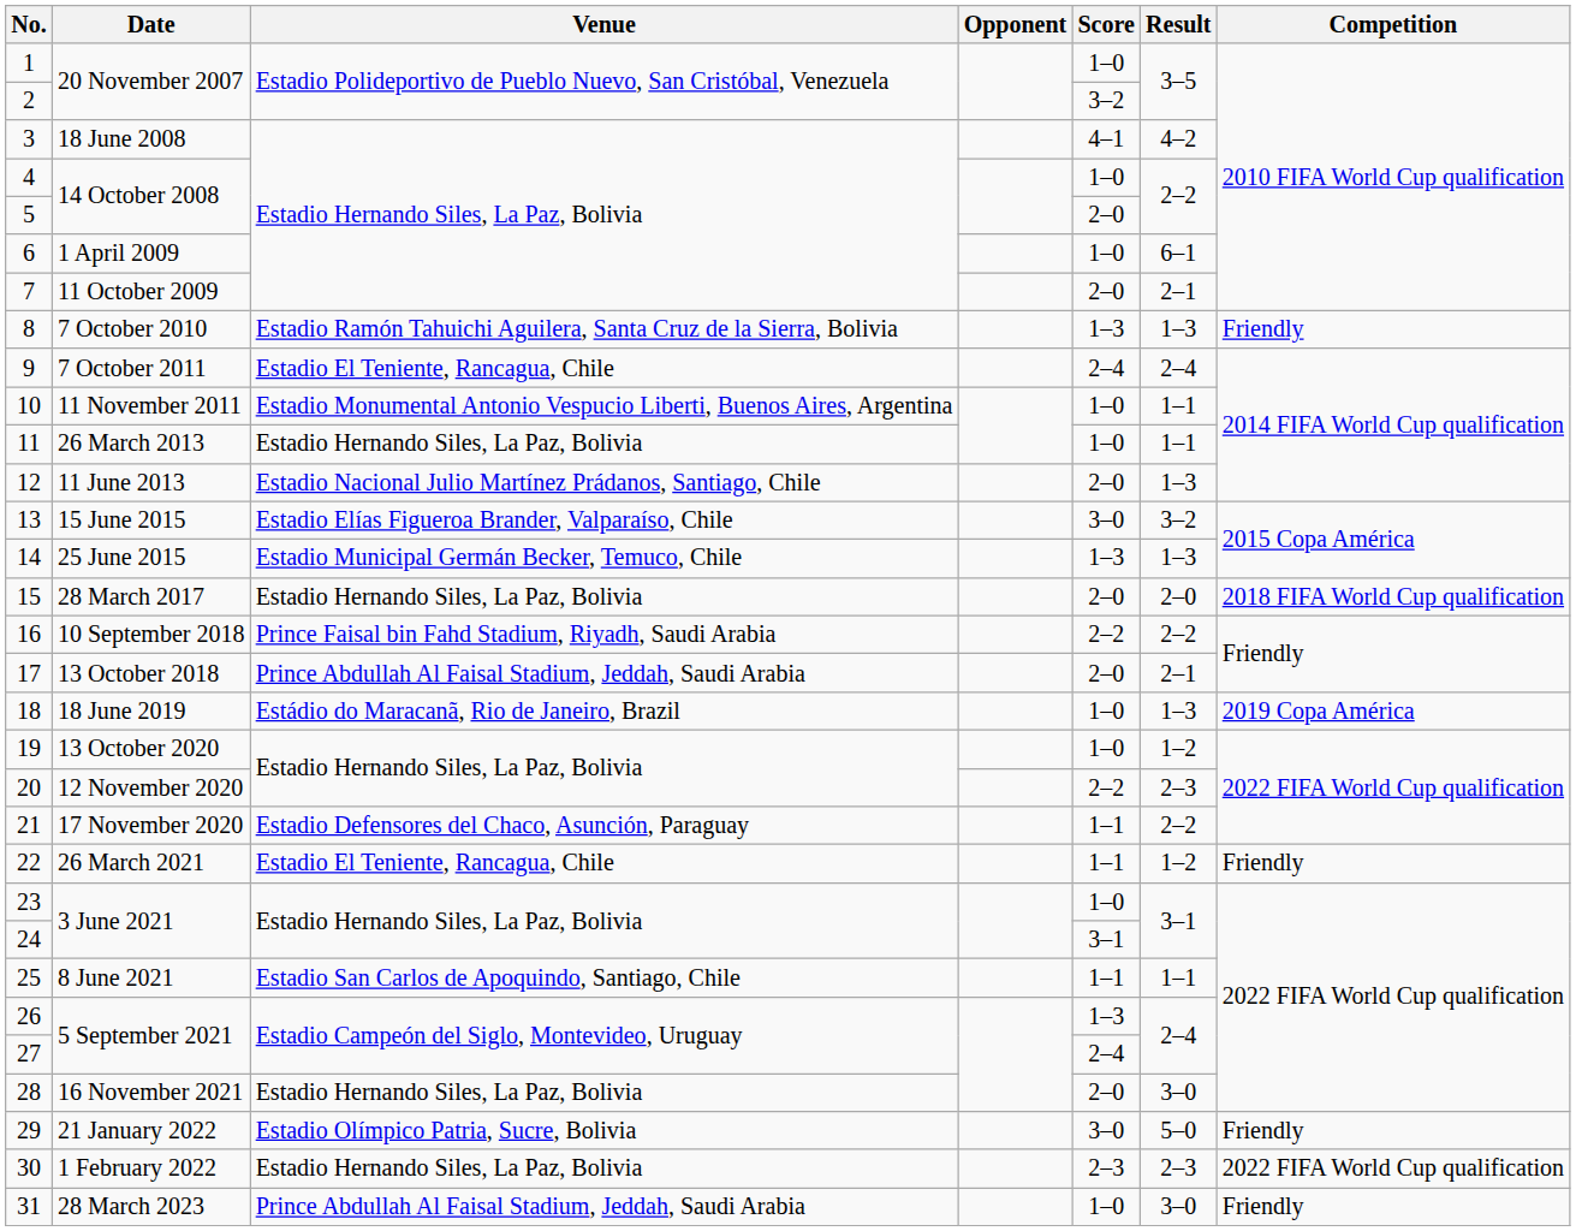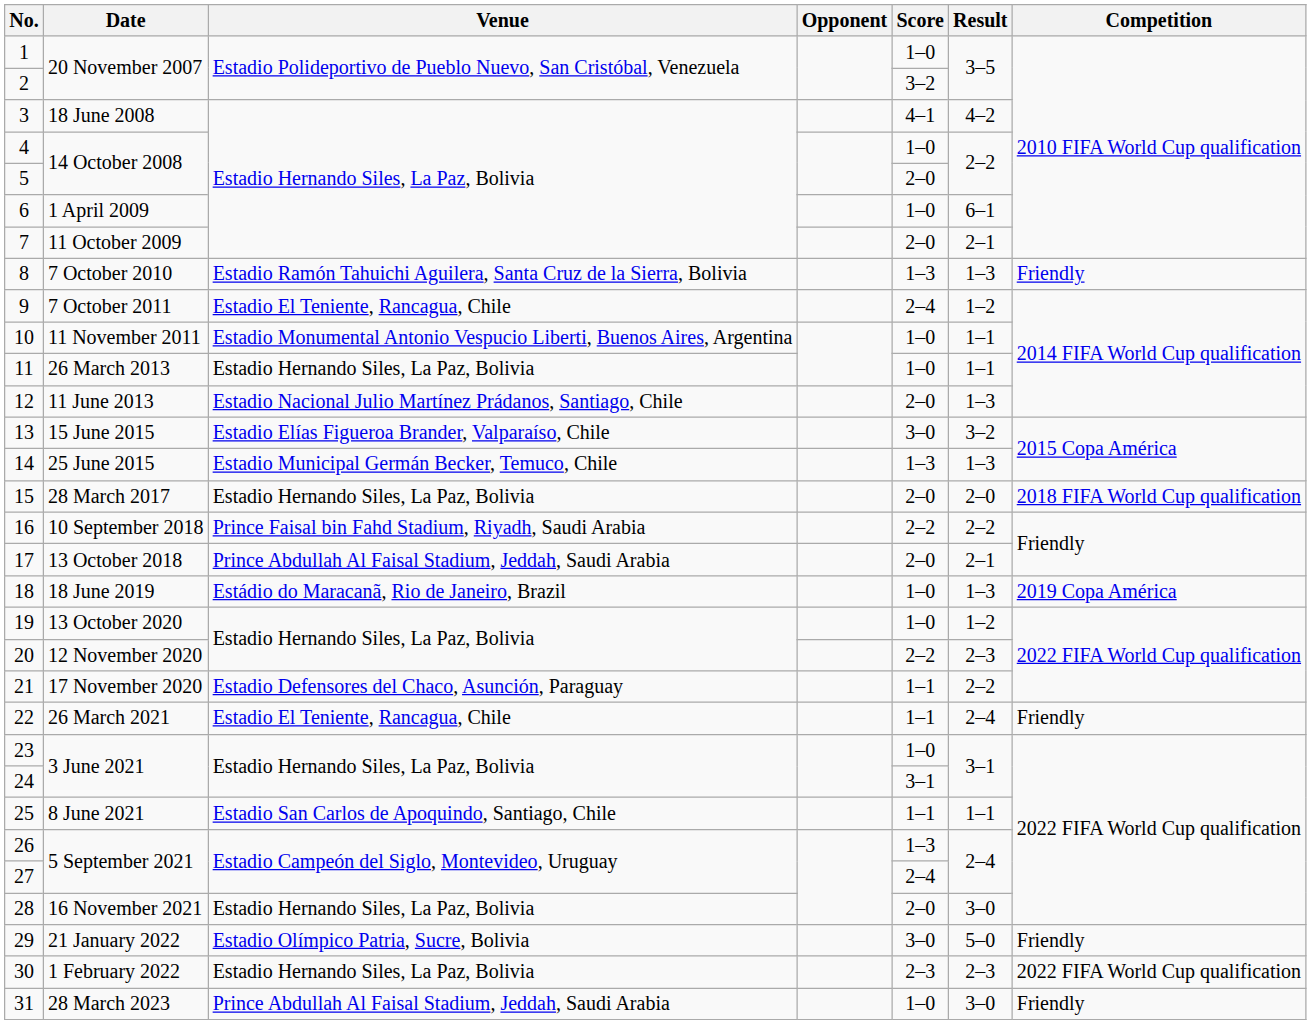9 | Result: 2–4 -> 1–2
22 | Result: 1–2 -> 2–4
